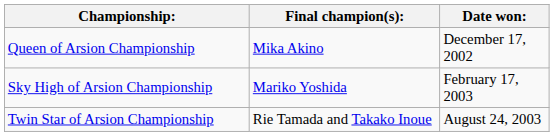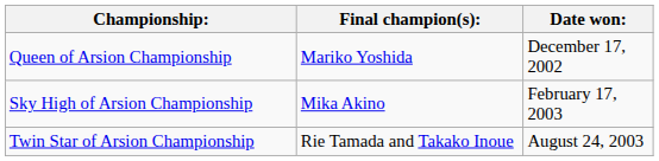Queen of Arsion Championship | Final champion(s):: Mika Akino -> Mariko Yoshida
Sky High of Arsion Championship | Final champion(s):: Mariko Yoshida -> Mika Akino
